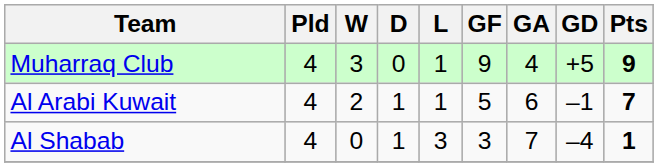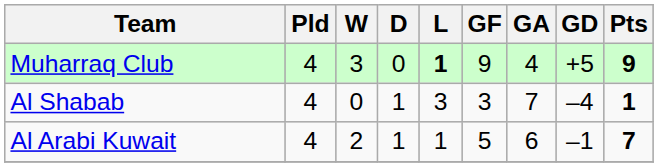Muharraq Club | L: normal -> bold
rows swapped: Al Arabi Kuwait <-> Al Shabab
